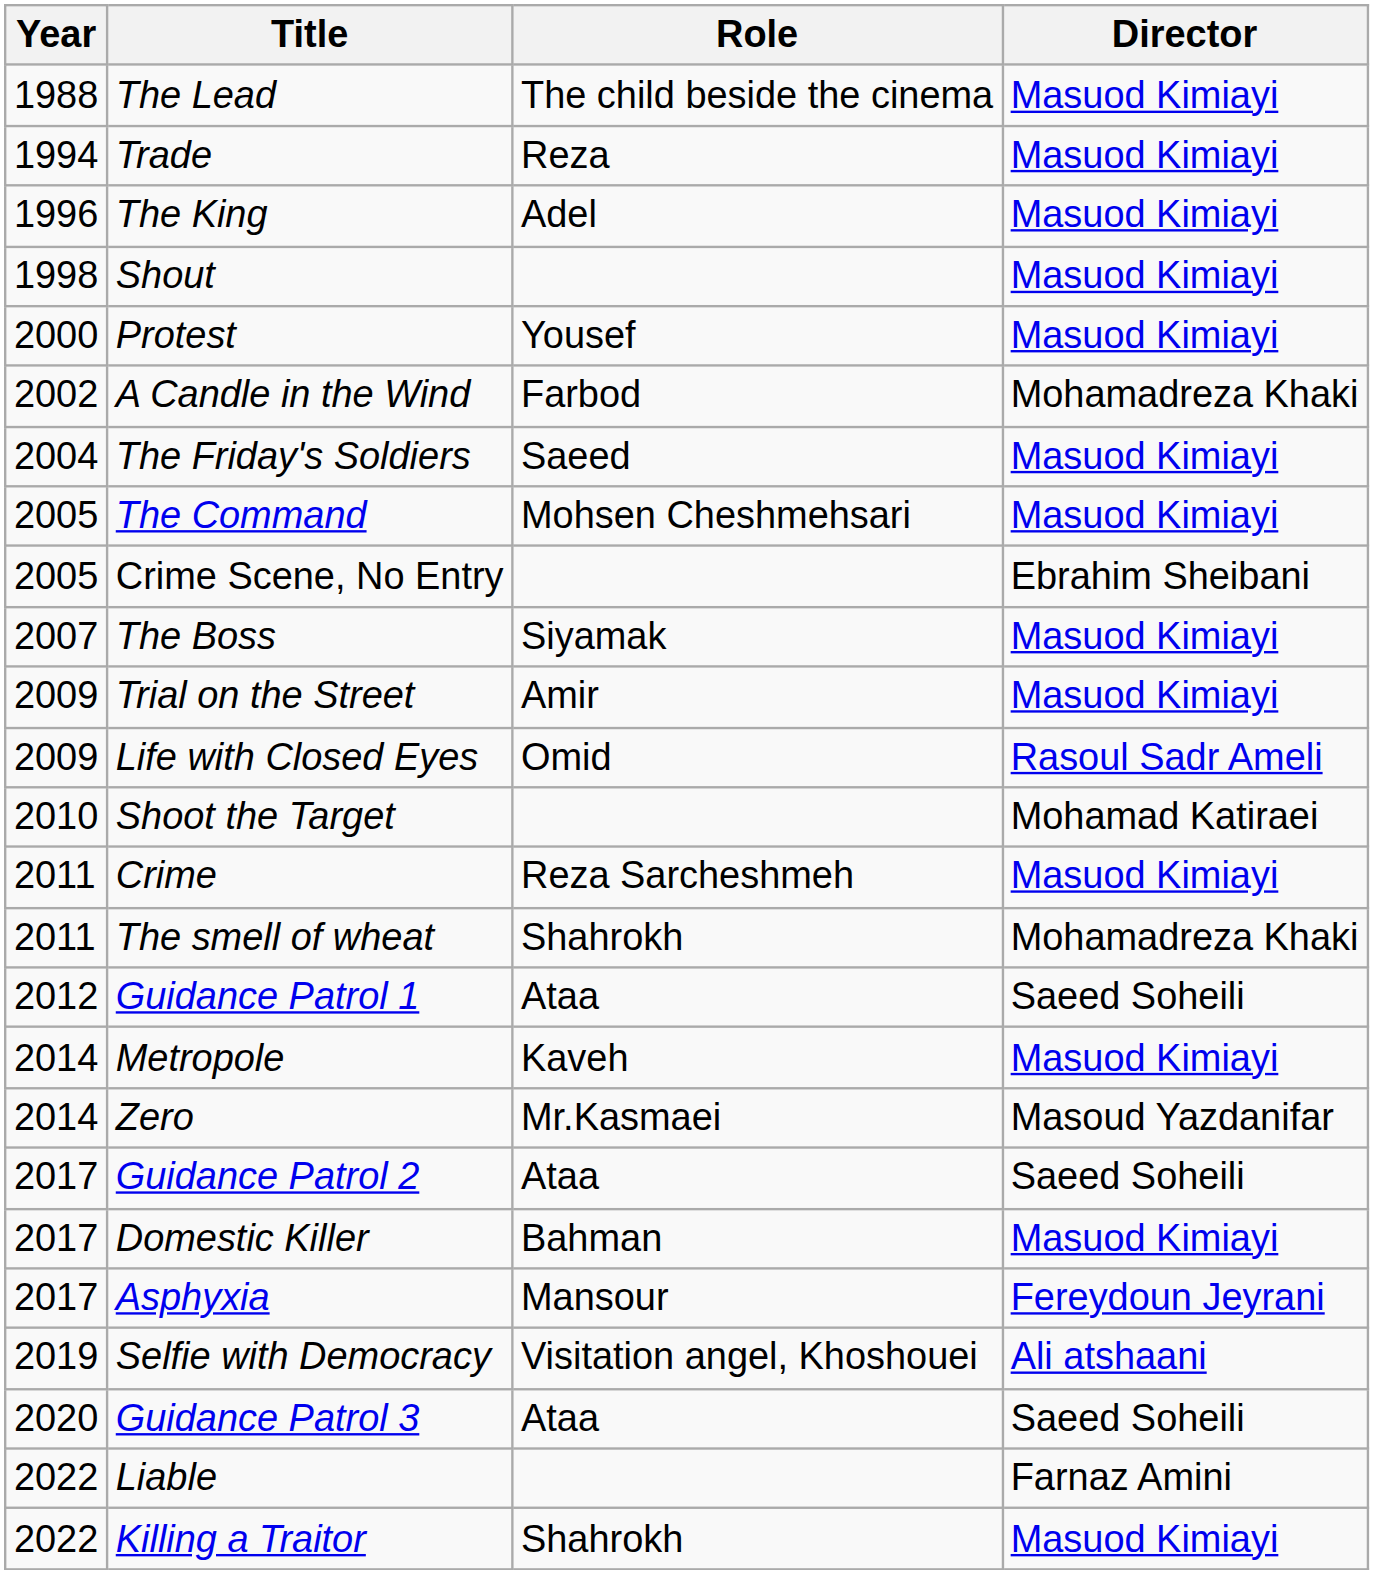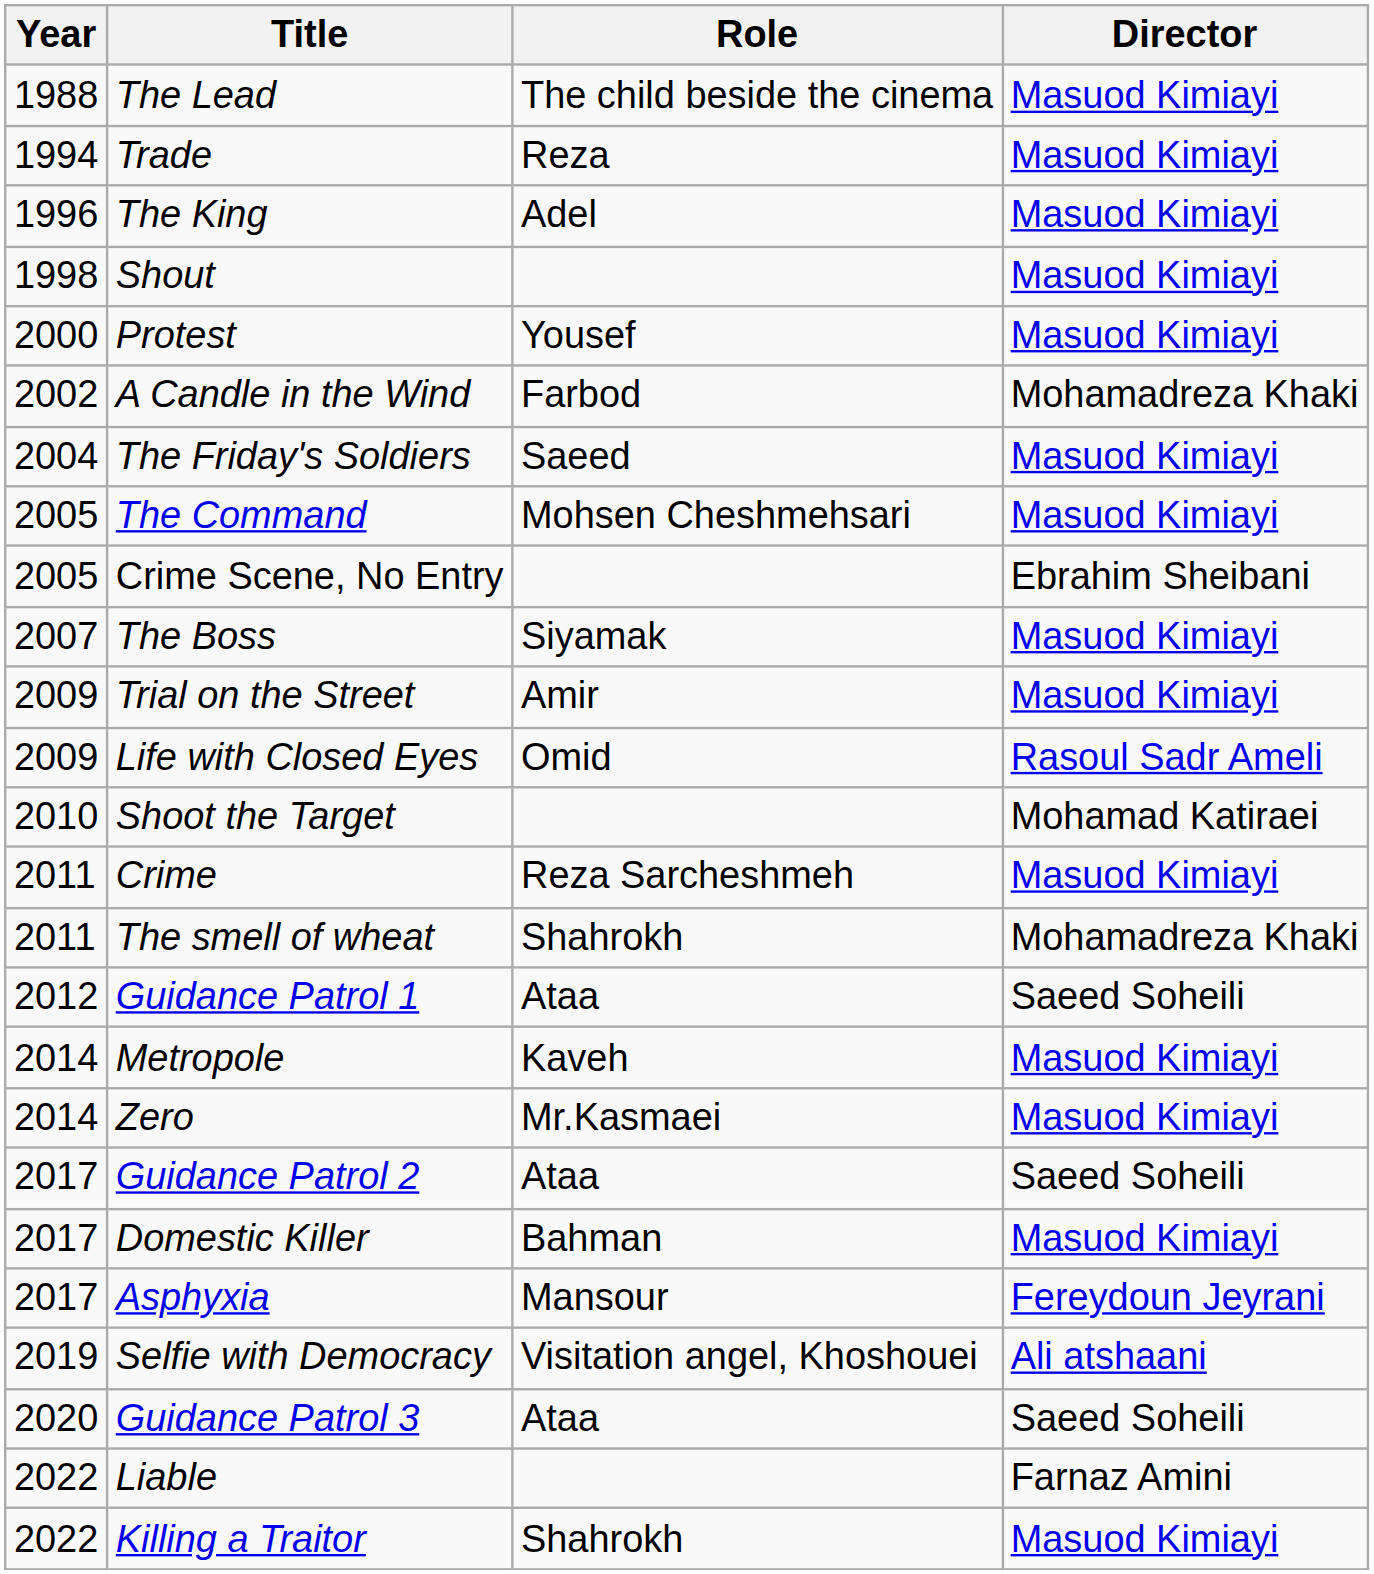Zero | Director: Masoud Yazdanifar -> Masuod Kimiayi
